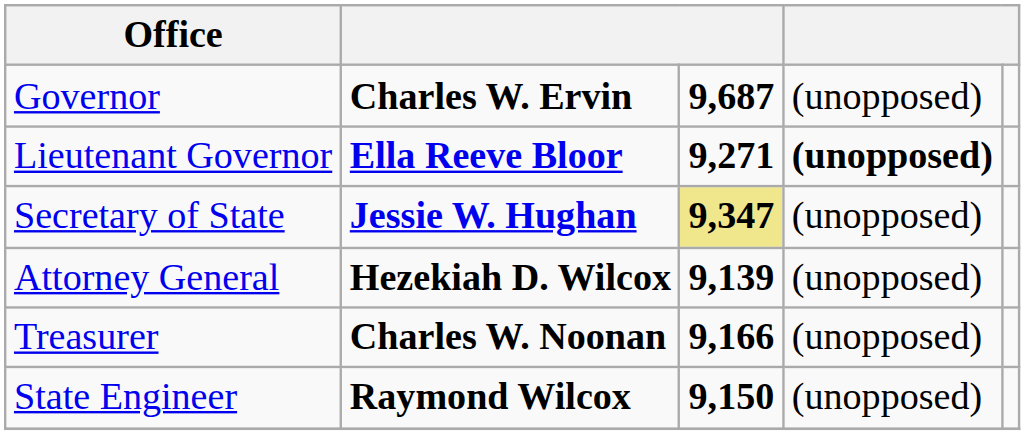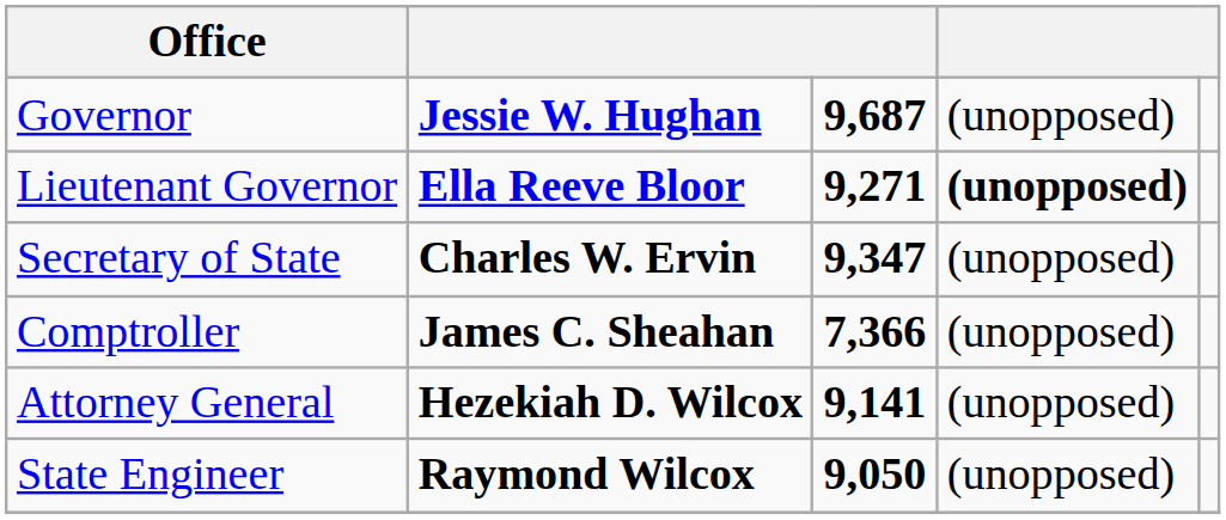Governor | column 2: Charles W. Ervin -> Jessie W. Hughan
Secretary of State | column 2: Jessie W. Hughan -> Charles W. Ervin
Secretary of State | column 3: khaki background -> no background
+ row: Comptroller | James C. Sheahan | 7,366 | (unopposed)
Attorney General | column 3: 9,139 -> 9,141
- row: Treasurer | Charles W. Noonan | 9,166 | (unopposed)
State Engineer | column 3: 9,150 -> 9,050
